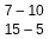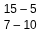rows swapped: 15 – 5 <-> 7 – 10
